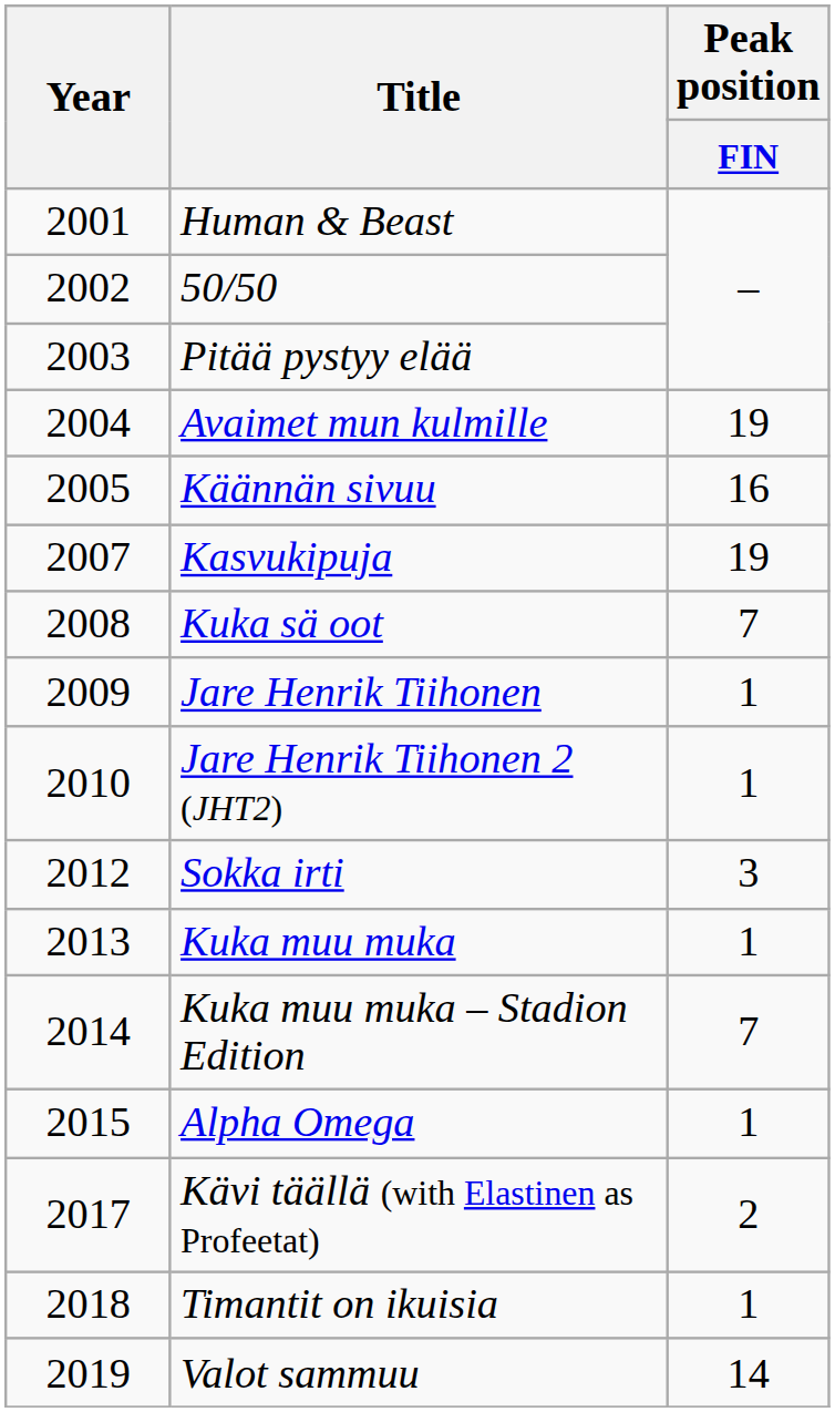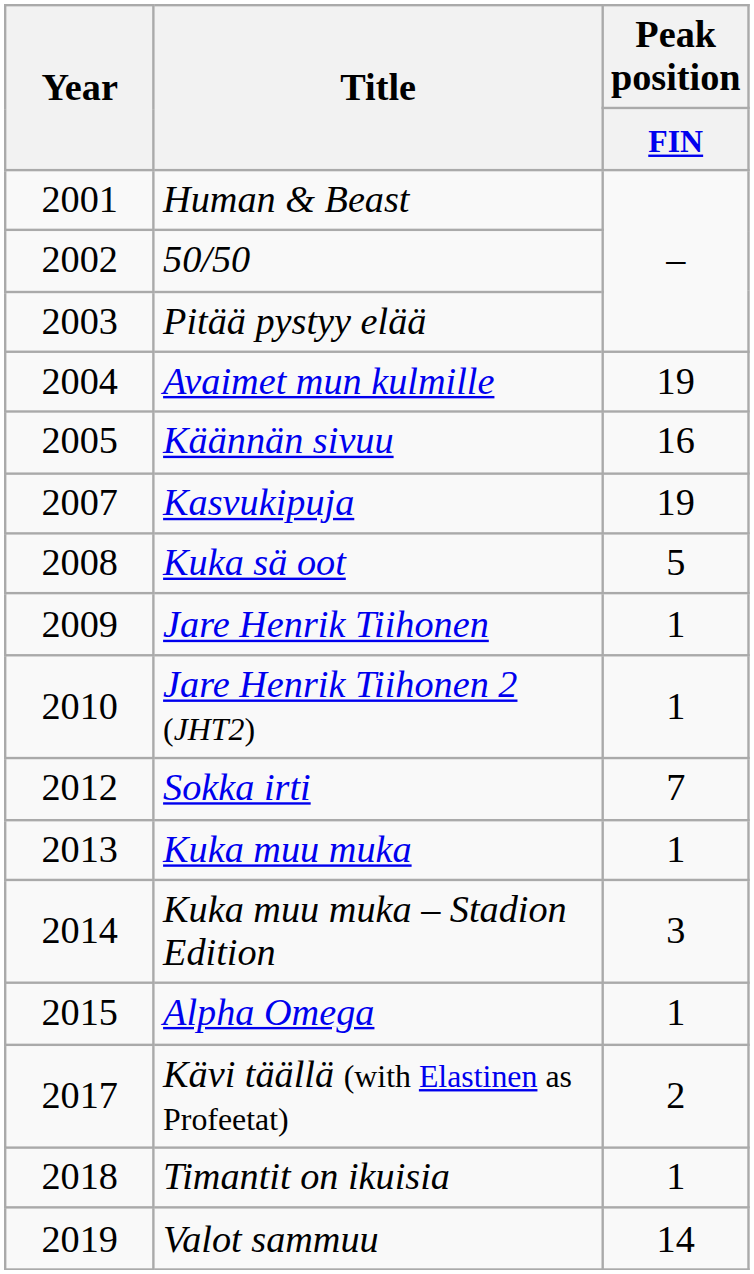Kuka sä oot | Peak position / FIN: 7 -> 5
Sokka irti | Peak position / FIN: 3 -> 7
Kuka muu muka – Stadion Edition | Peak position / FIN: 7 -> 3
